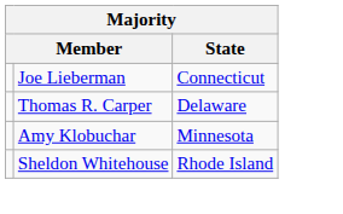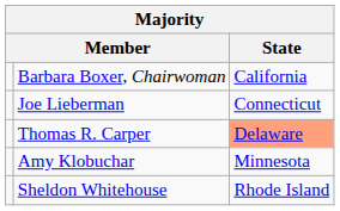+ row: Barbara Boxer, Chairwoman | California
Thomas R. Carper | State: no background -> lightsalmon background
